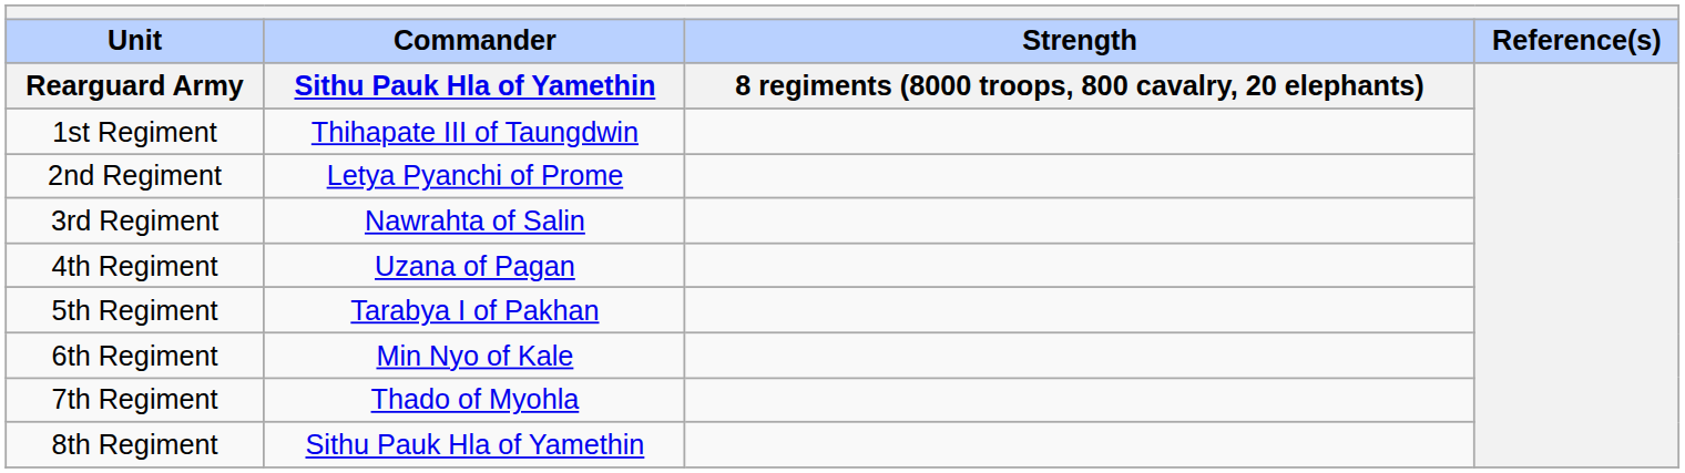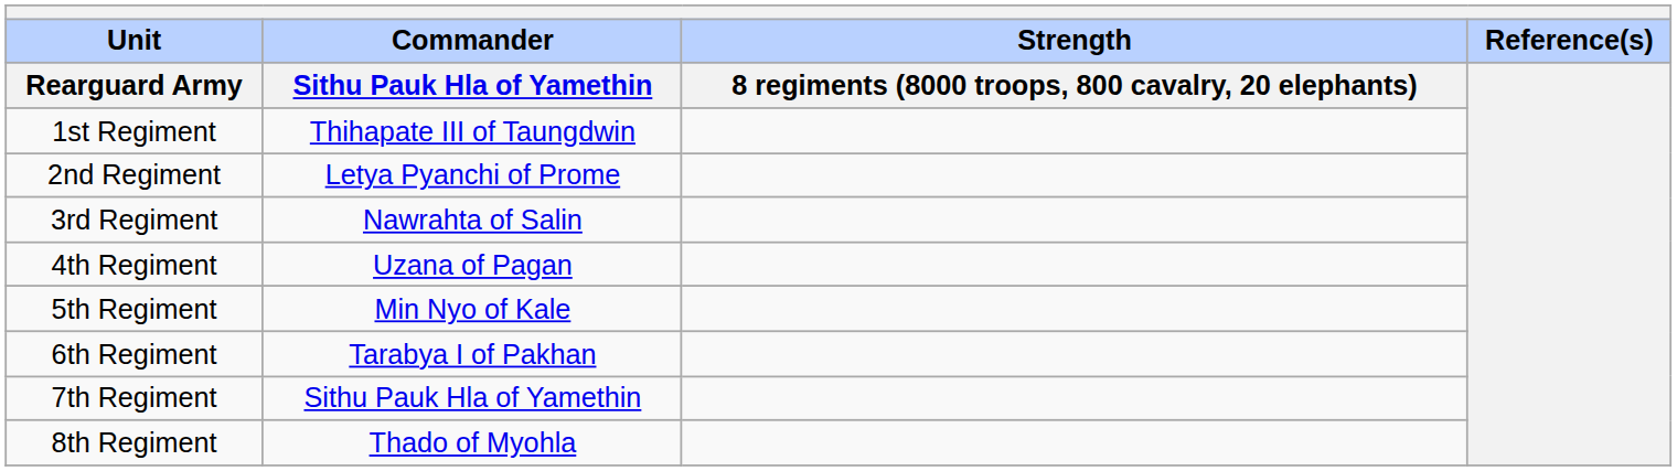5th Regiment | Commander / Sithu Pauk Hla of Yamethin: Tarabya I of Pakhan -> Min Nyo of Kale
6th Regiment | Commander / Sithu Pauk Hla of Yamethin: Min Nyo of Kale -> Tarabya I of Pakhan
7th Regiment | Commander / Sithu Pauk Hla of Yamethin: Thado of Myohla -> Sithu Pauk Hla of Yamethin
8th Regiment | Commander / Sithu Pauk Hla of Yamethin: Sithu Pauk Hla of Yamethin -> Thado of Myohla
